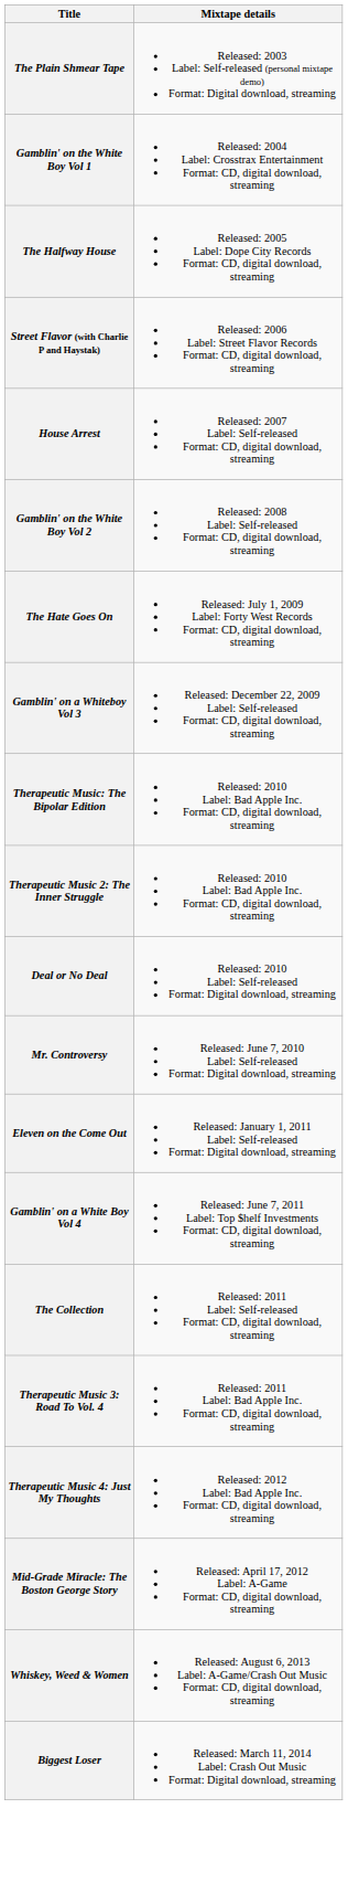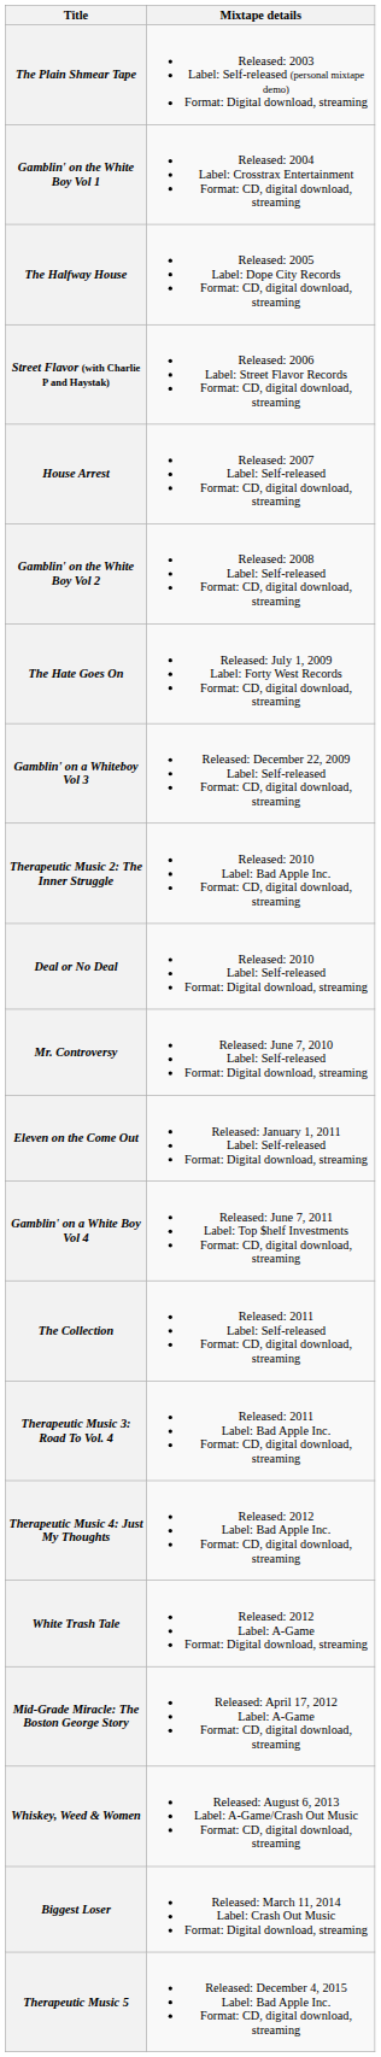- row: Therapeutic Music: The Bipolar Edition | Released: 2010 Label: Bad Apple Inc. Format: CD, digital download, streaming
+ row: White Trash Tale | Released: 2012 Label: A-Game Format: Digital download, streaming
+ row: Therapeutic Music 5 | Released: December 4, 2015 Label: Bad Apple Inc. Format: CD, digital download, streaming
